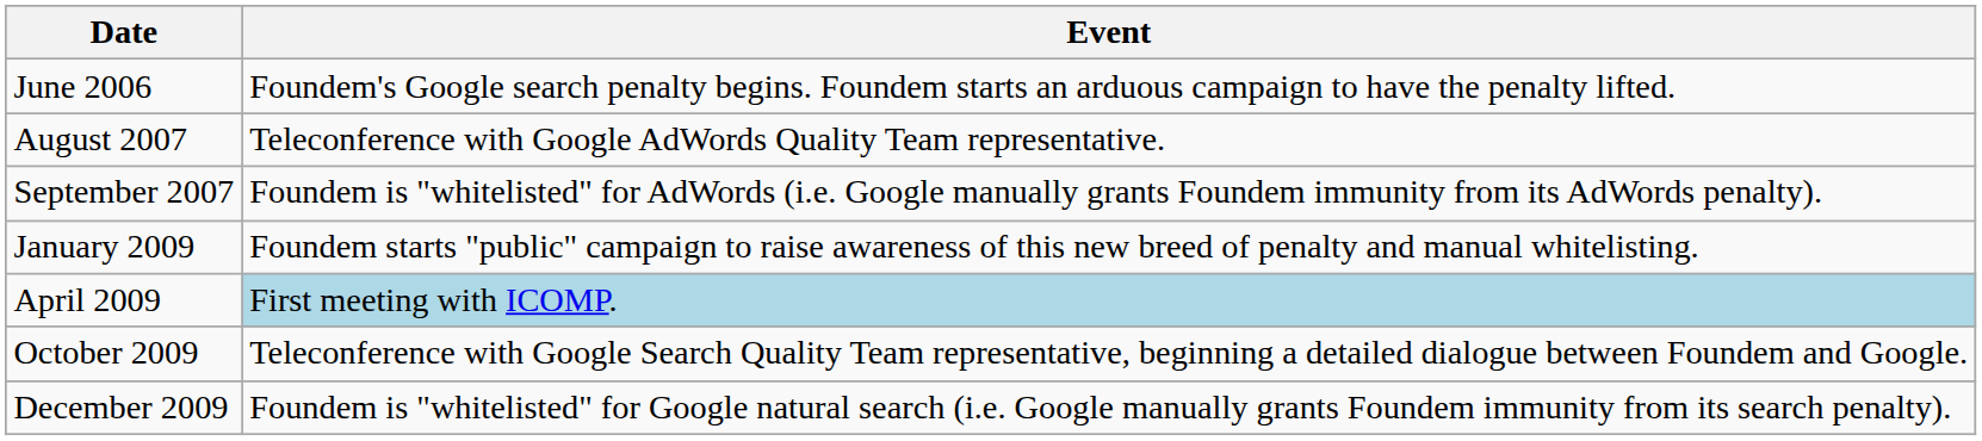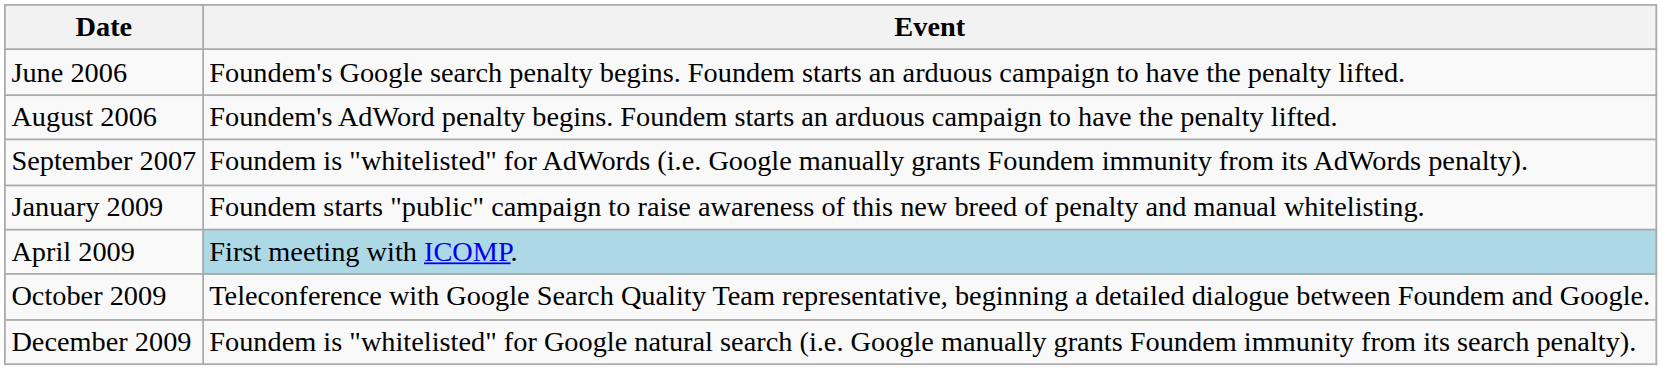+ row: August 2006 | Foundem's AdWord penalty begins. Foundem starts an arduous campaign to have the penalty lifted.
- row: August 2007 | Teleconference with Google AdWords Quality Team representative.
